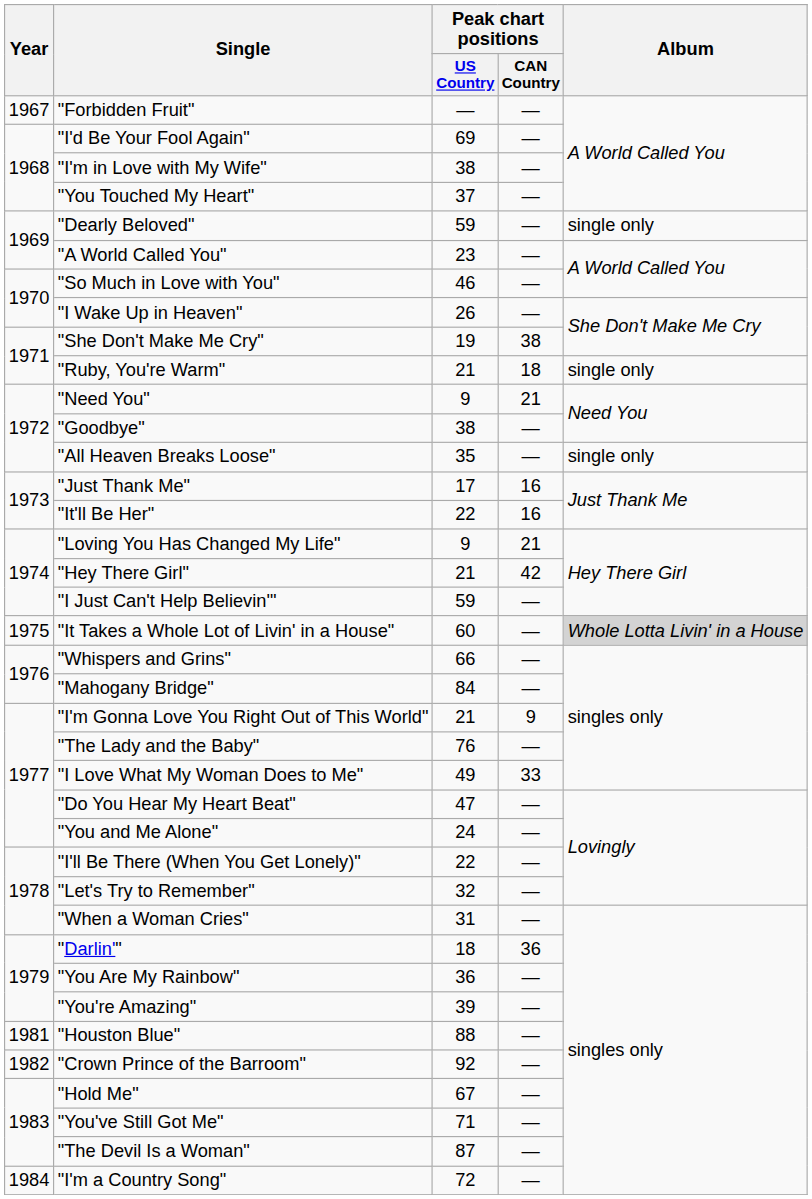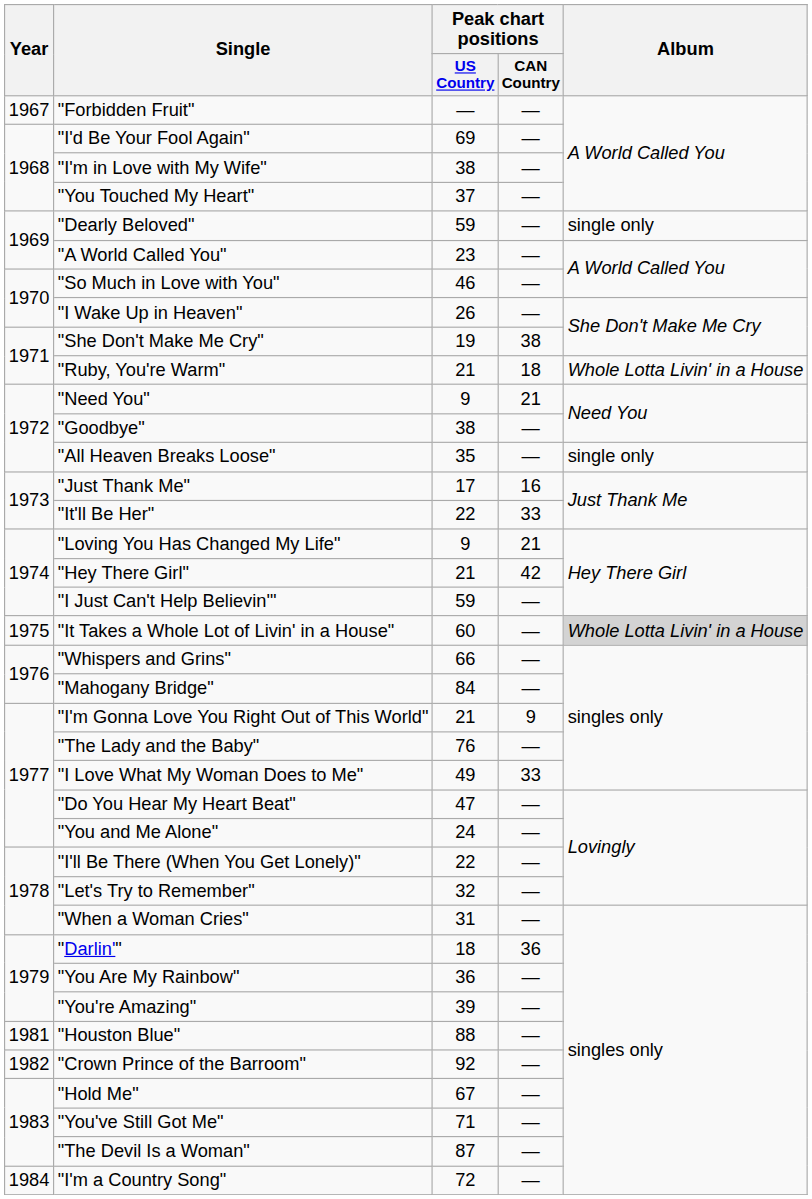"Ruby, You're Warm" | Album: single only -> Whole Lotta Livin' in a House
"It'll Be Her" | Peak chart positions / CAN Country: 16 -> 33
